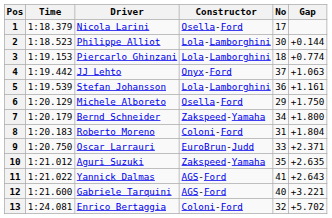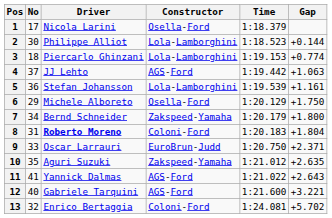columns swapped: No <-> Time
4 | Constructor: Onyx-Ford -> AGS-Ford
8 | Driver: normal -> bold
